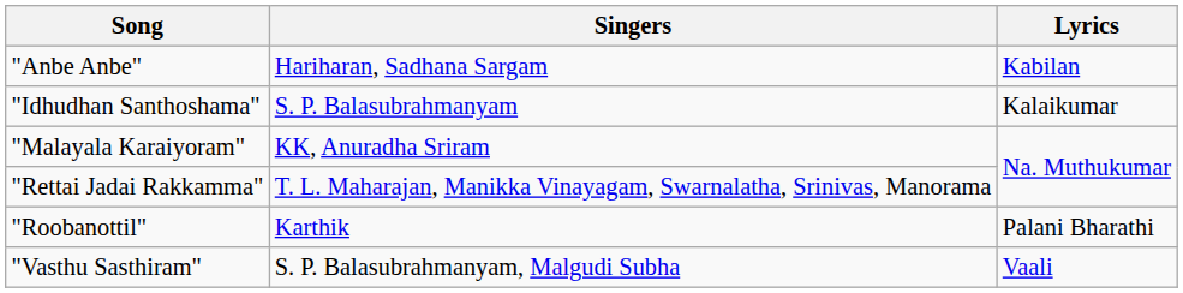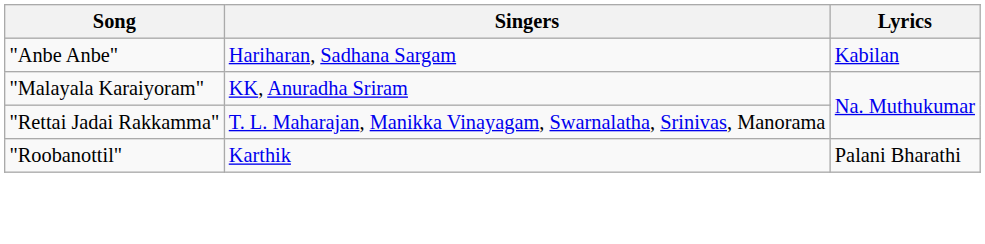- row: "Idhudhan Santhoshama" | S. P. Balasubrahmanyam | Kalaikumar
- row: "Vasthu Sasthiram" | S. P. Balasubrahmanyam, Malgudi Subha | Vaali
